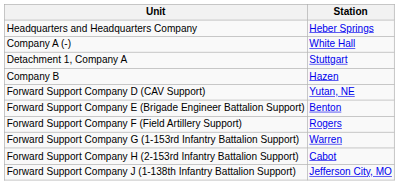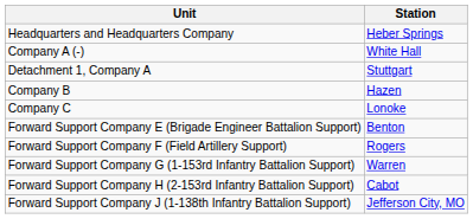+ row: Company C | Lonoke
- row: Forward Support Company D (CAV Support) | Yutan, NE
